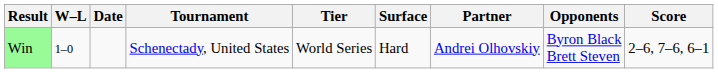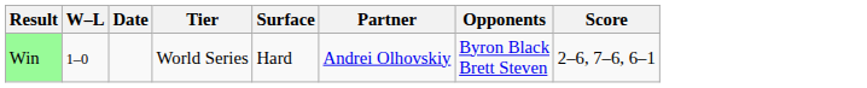- column: Tournament | Schenectady, United States
